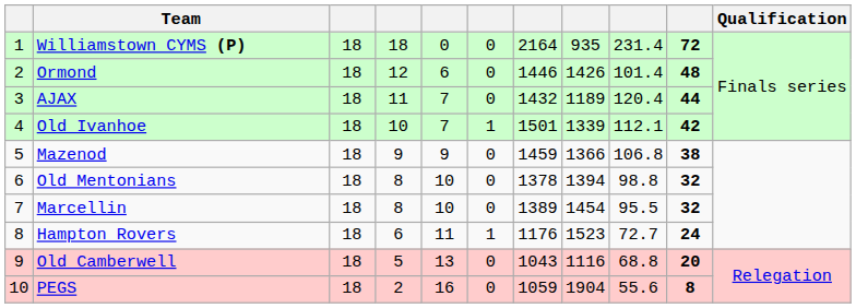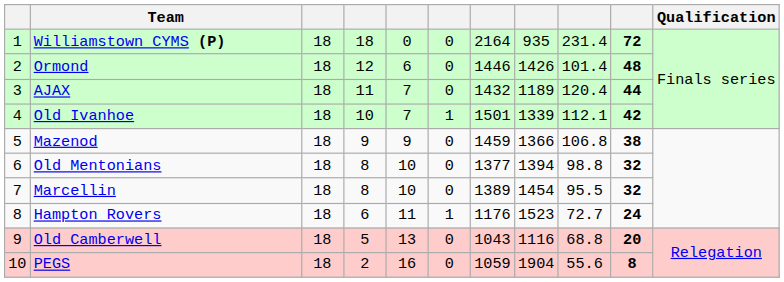Old Mentonians | column 7: 1378 -> 1377
